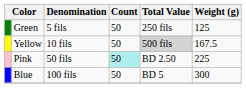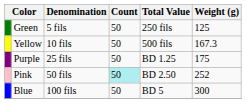Yellow | Total Value: lightgrey background -> no background
Yellow | Weight (g): 167.5 -> 167.3
+ row: Purple | 25 fils | 50 | BD 1.25 | 175
Pink | Weight (g): 225 -> 252
